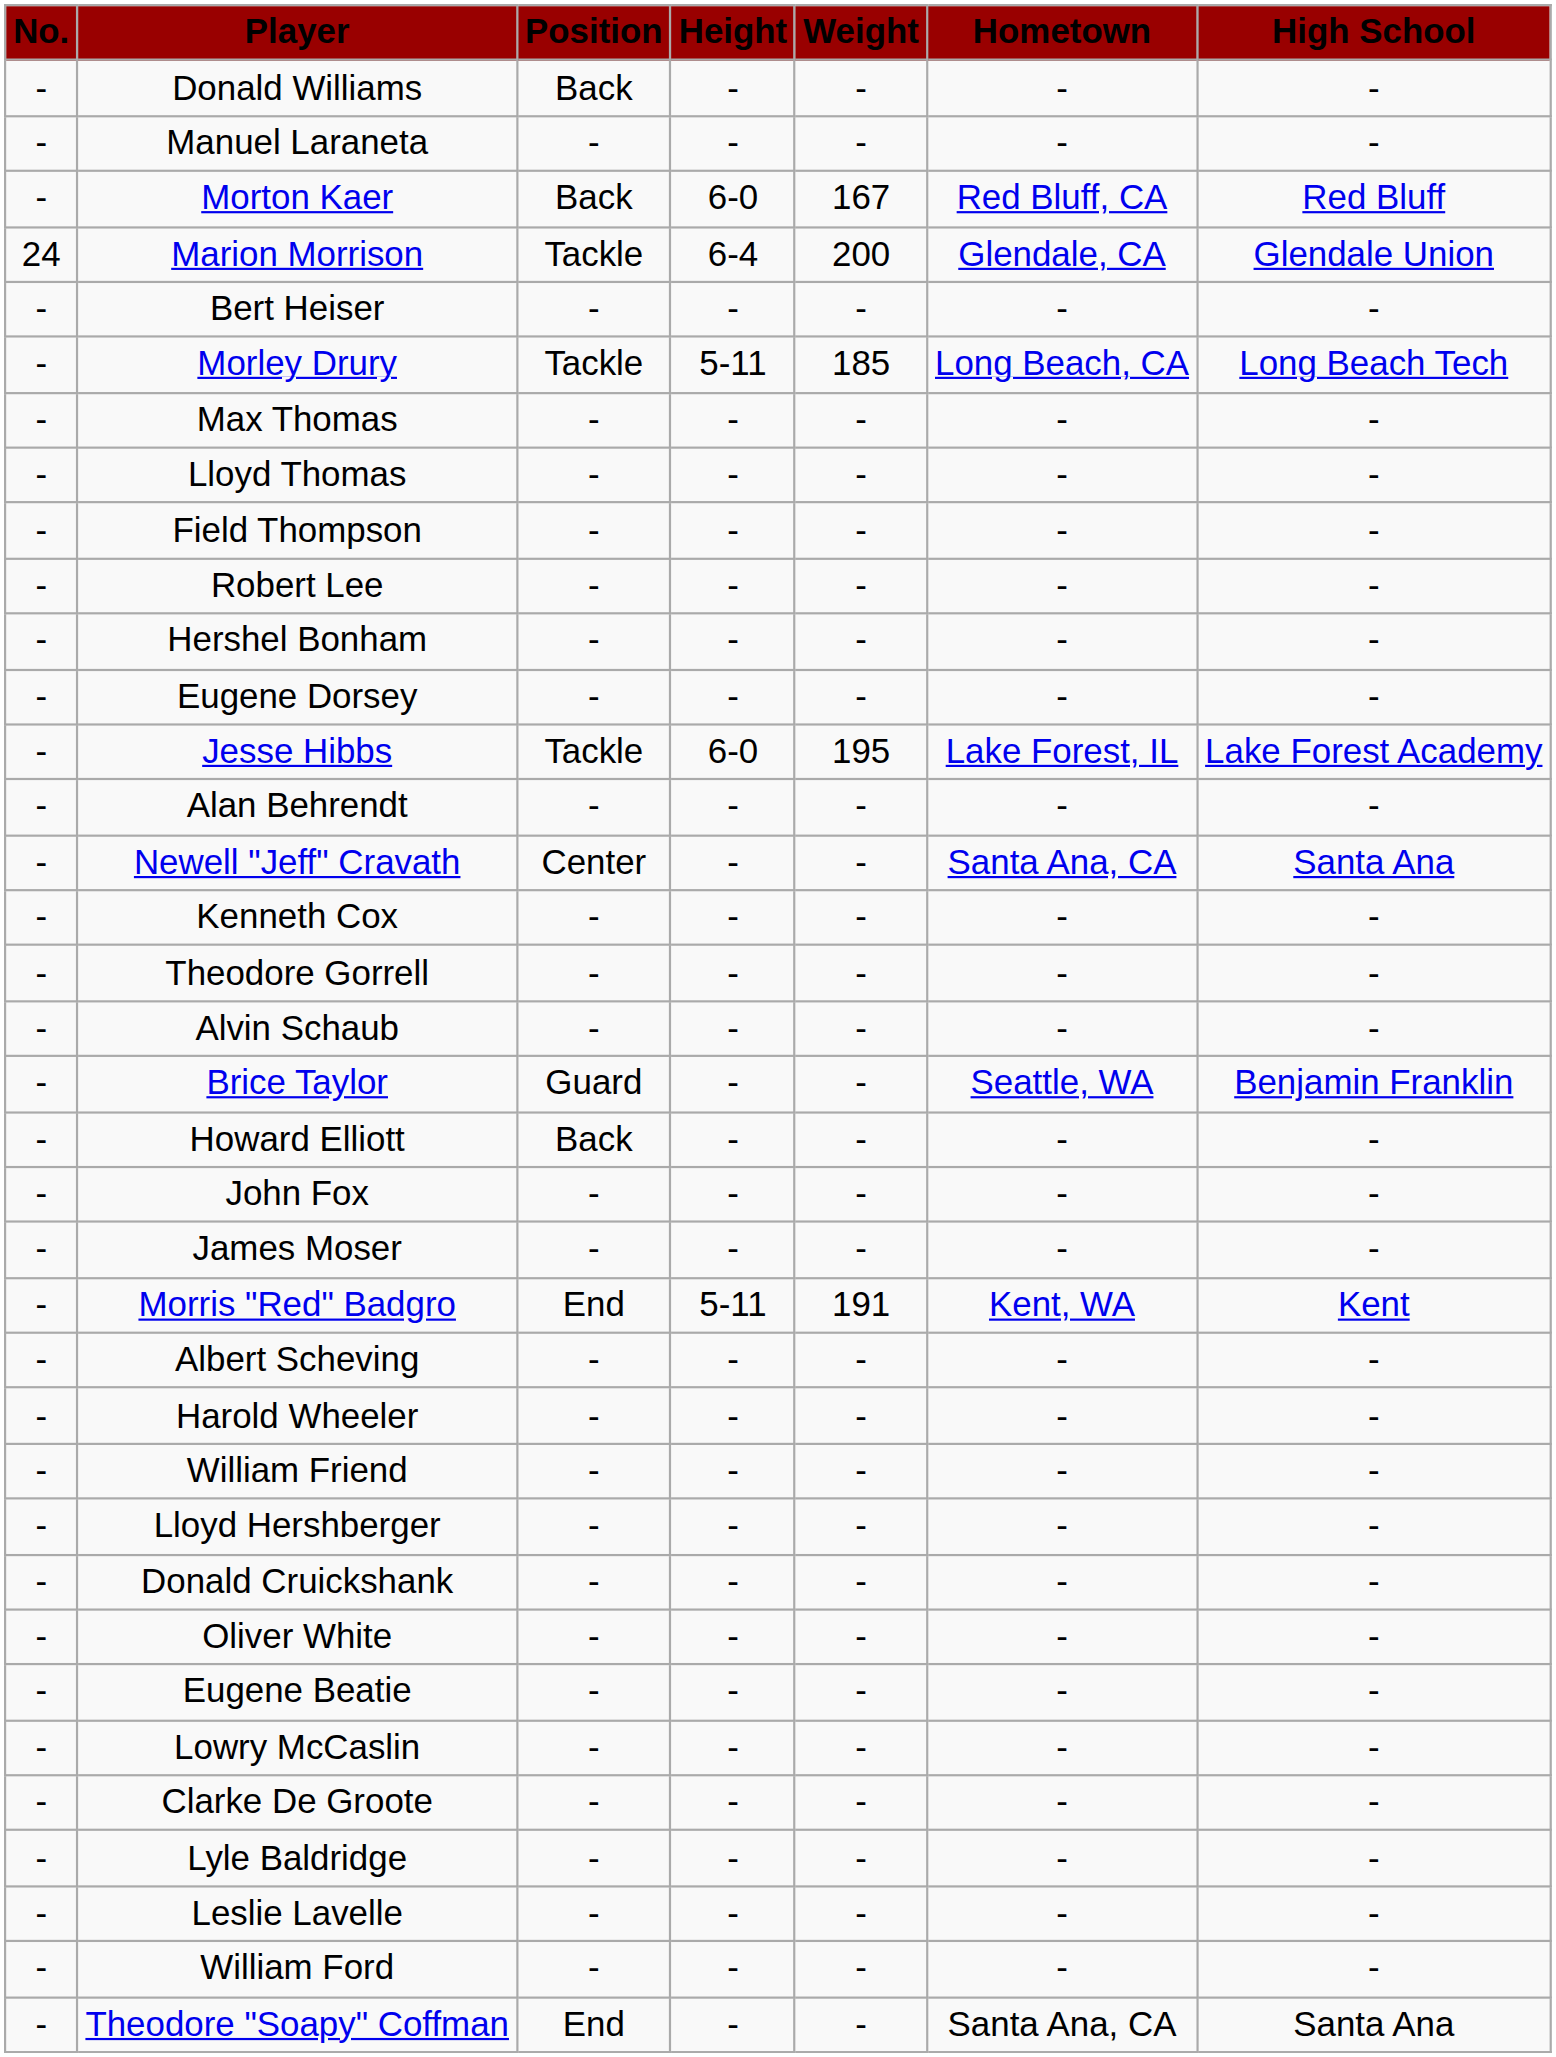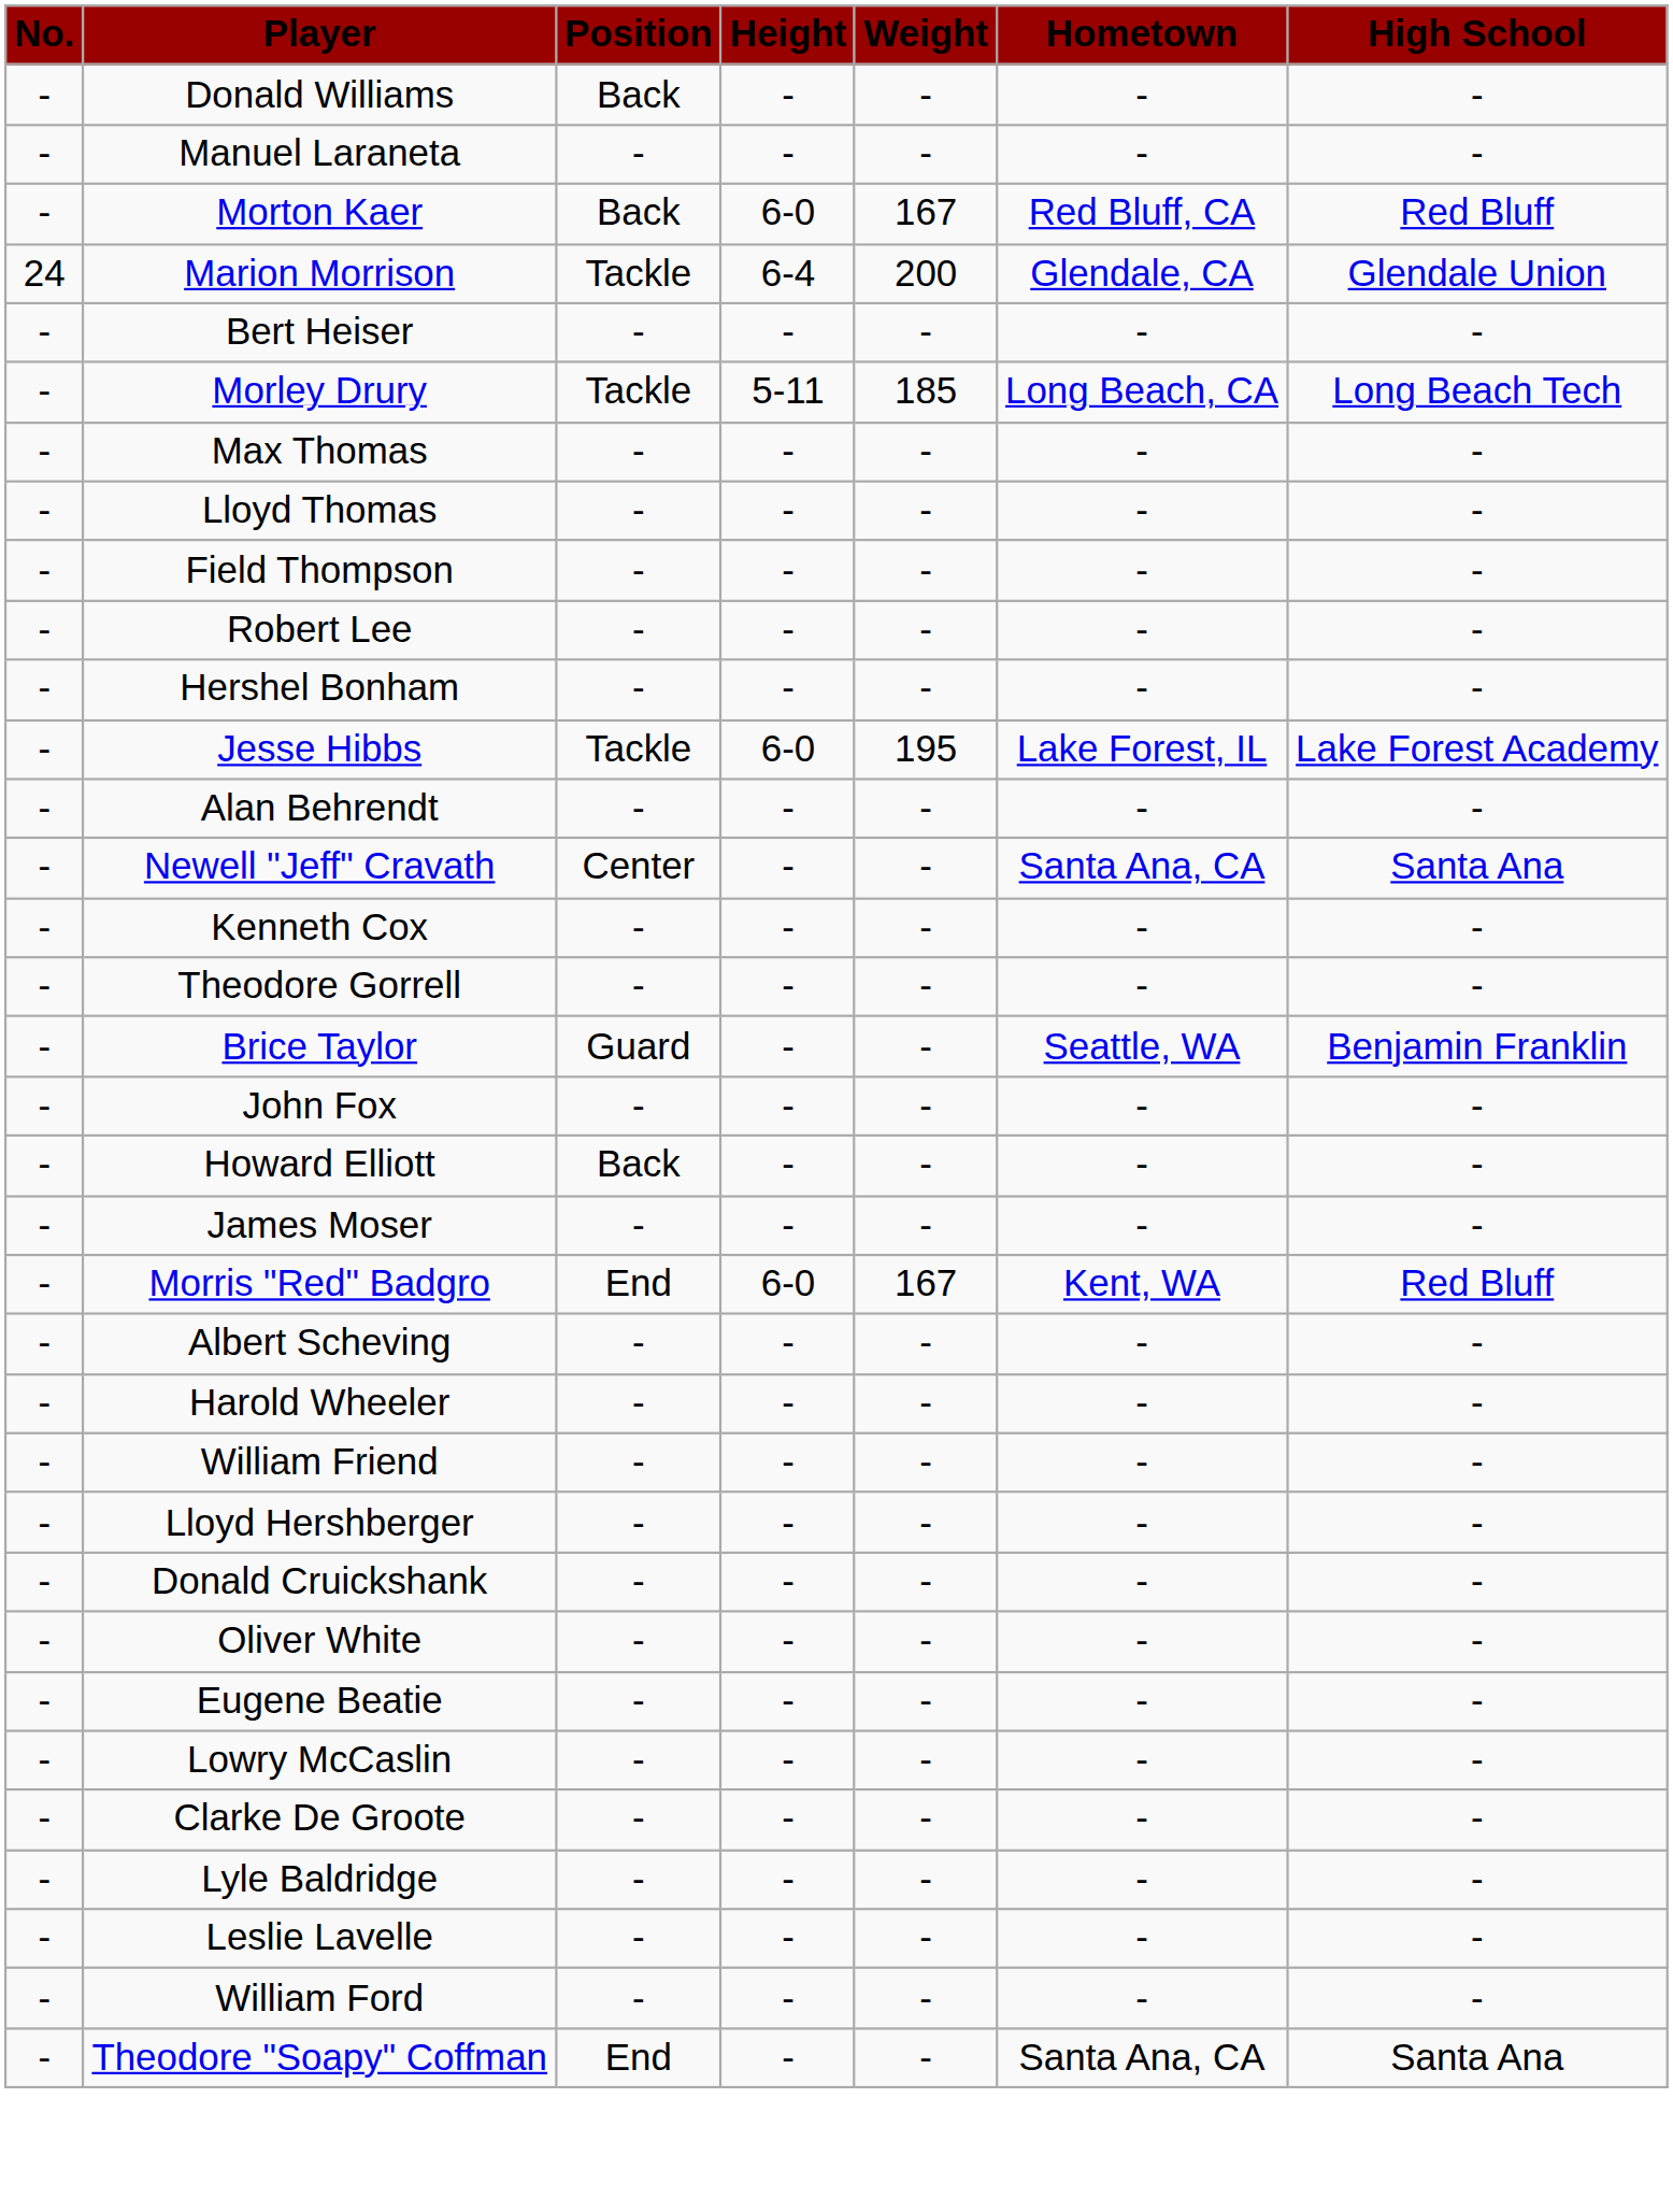- row: - | Eugene Dorsey | - | - | - | - | -
- row: - | Alvin Schaub | - | - | - | - | -
rows swapped: John Fox <-> Howard Elliott
Morris "Red" Badgro | Height: 5-11 -> 6-0
Morris "Red" Badgro | Weight: 191 -> 167
Morris "Red" Badgro | High School: Kent -> Red Bluff
